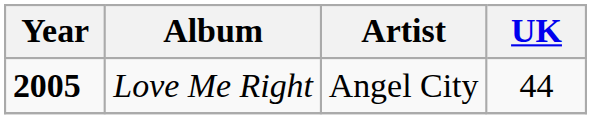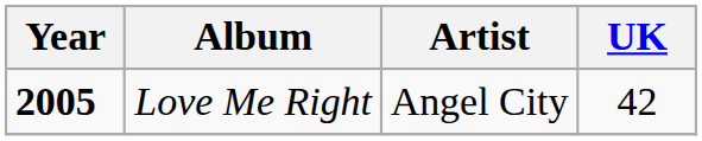Love Me Right | UK: 44 -> 42
